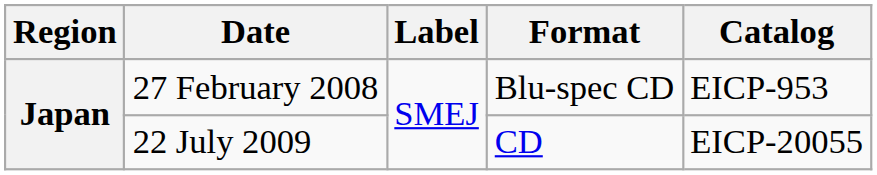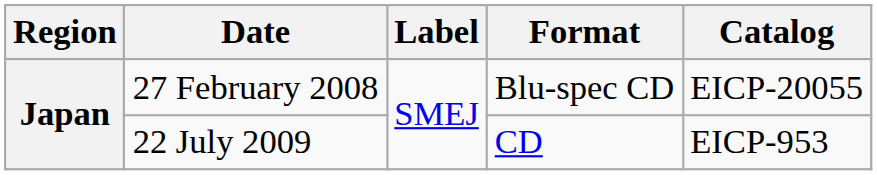27 February 2008 | Catalog: EICP-953 -> EICP-20055
22 July 2009 | Catalog: EICP-20055 -> EICP-953
